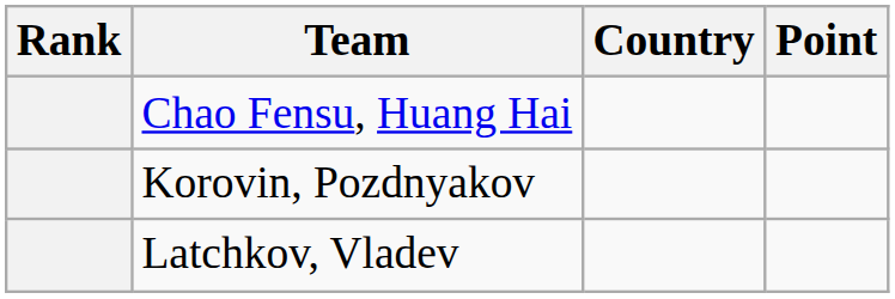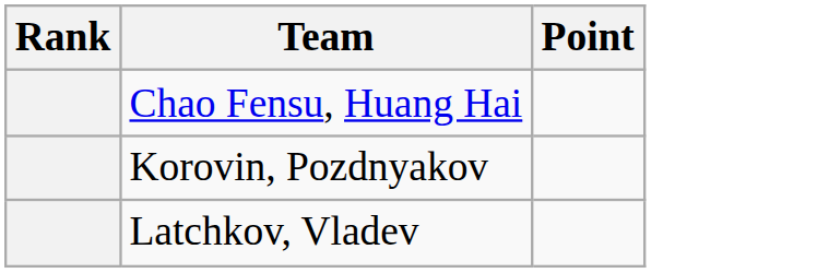- column: Country
